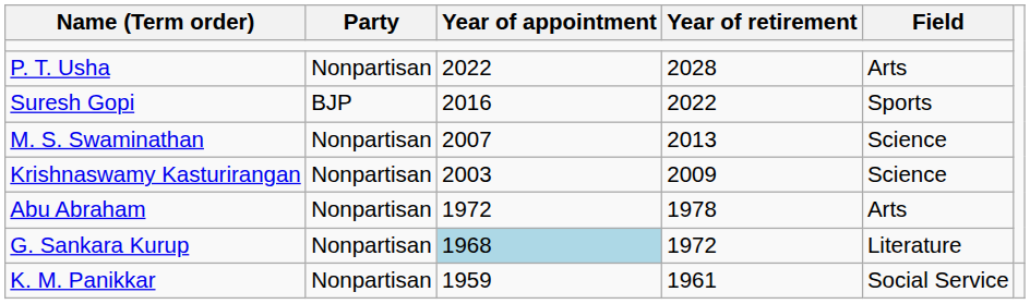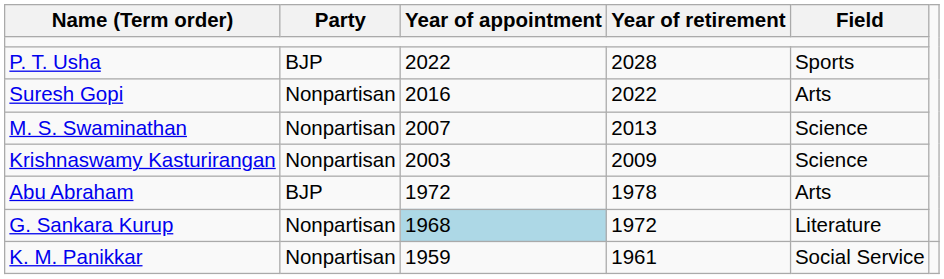P. T. Usha | Party: Nonpartisan -> BJP
P. T. Usha | Field: Arts -> Sports
Suresh Gopi | Party: BJP -> Nonpartisan
Suresh Gopi | Field: Sports -> Arts
Abu Abraham | Party: Nonpartisan -> BJP
